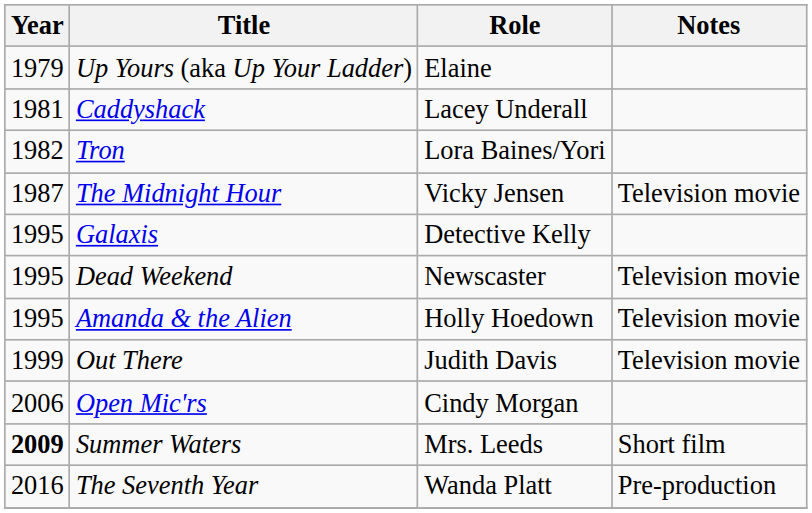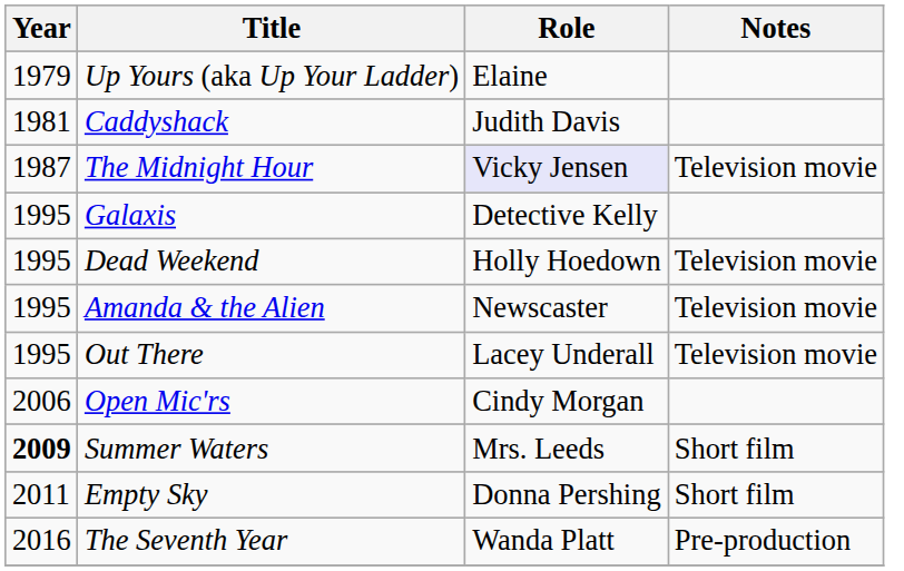Caddyshack | Role: Lacey Underall -> Judith Davis
- row: 1982 | Tron | Lora Baines/Yori
The Midnight Hour | Role: no background -> lavender background
Dead Weekend | Role: Newscaster -> Holly Hoedown
Amanda & the Alien | Role: Holly Hoedown -> Newscaster
Out There | Year: 1999 -> 1995
Out There | Role: Judith Davis -> Lacey Underall
+ row: 2011 | Empty Sky | Donna Pershing | Short film
